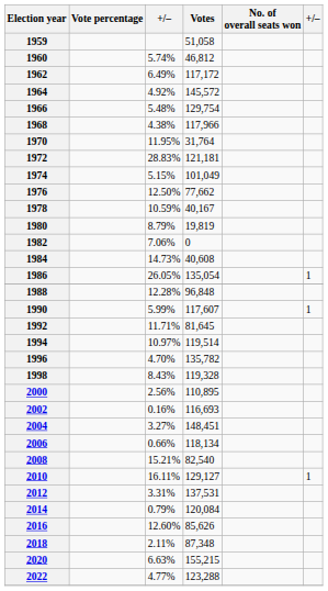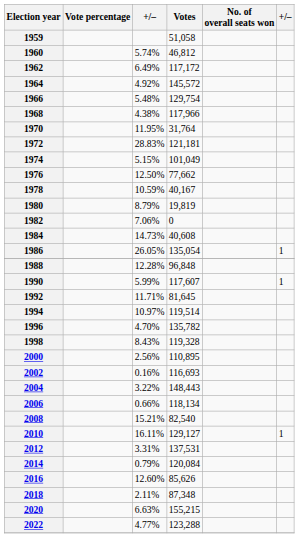2004 | column 3: 3.27% -> 3.22%
2004 | Votes: 148,451 -> 148,443
